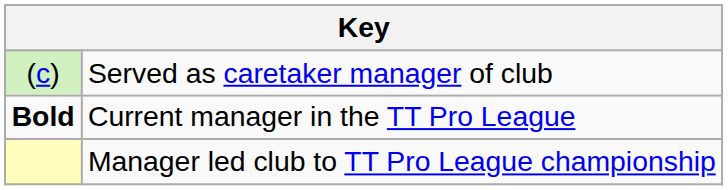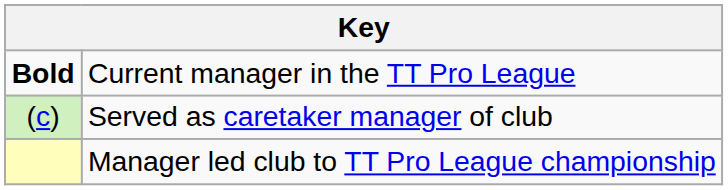rows swapped: Current manager in the TT Pro League <-> Served as caretaker manager of club
